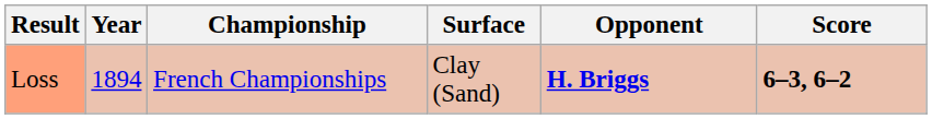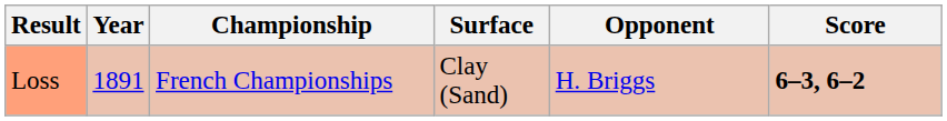Loss | Year: 1894 -> 1891
Loss | Opponent: bold -> normal
